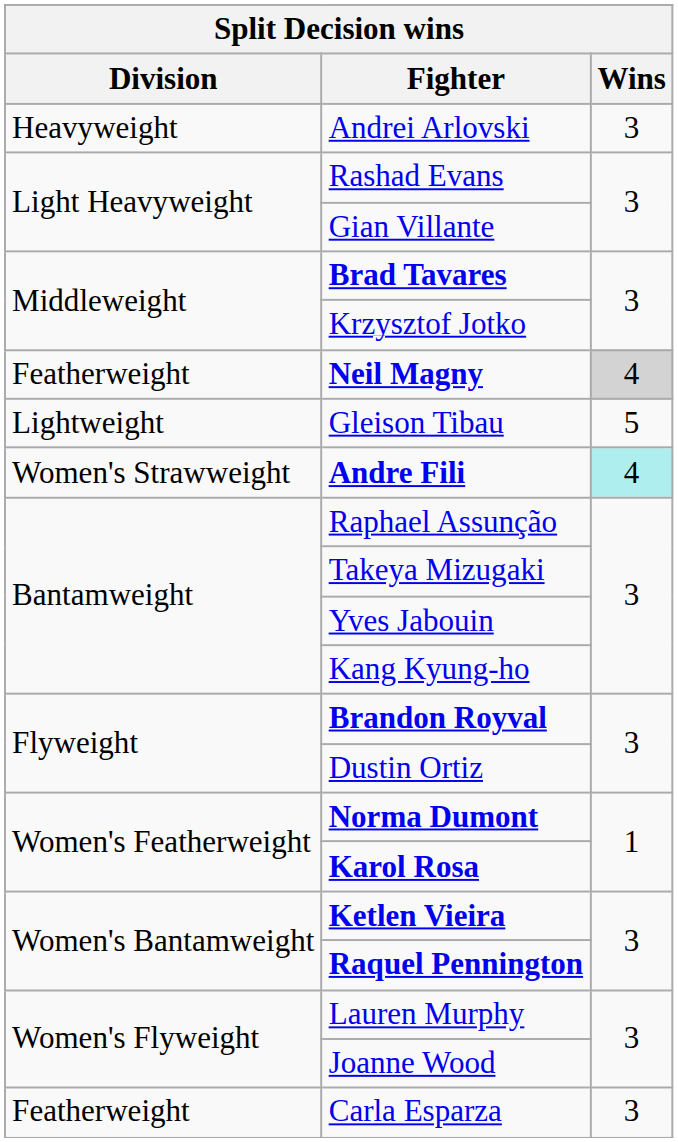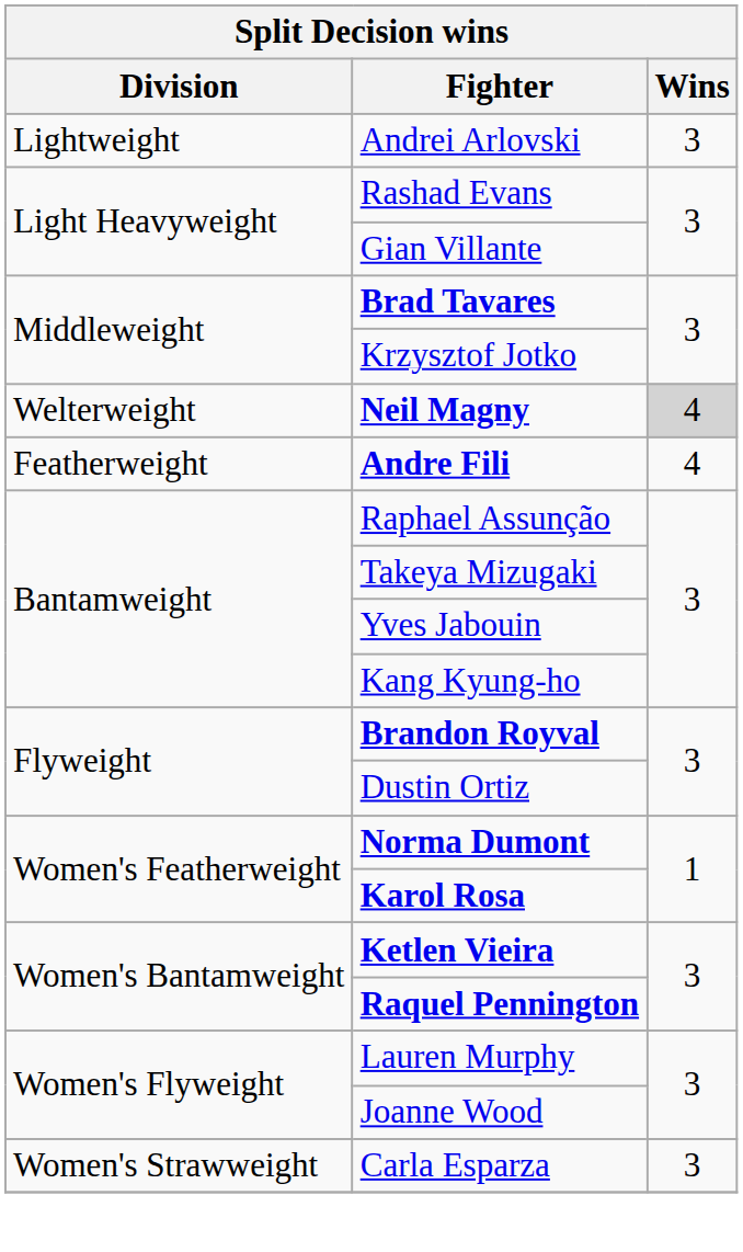Andrei Arlovski | Division: Heavyweight -> Lightweight
Neil Magny | Division: Featherweight -> Welterweight
- row: Lightweight | Gleison Tibau | 5
Andre Fili | Division: Women's Strawweight -> Featherweight
Andre Fili | Wins: paleturquoise background -> no background
Carla Esparza | Division: Featherweight -> Women's Strawweight
